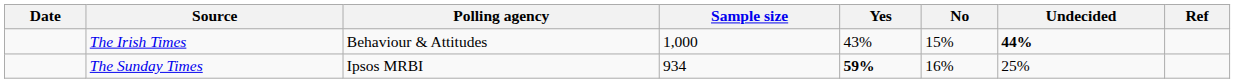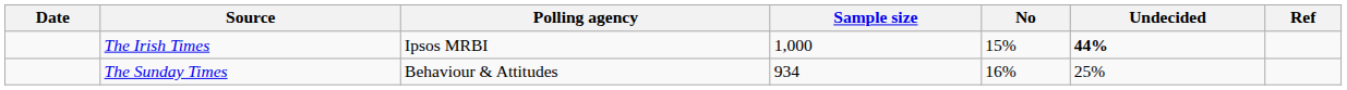- column: Yes | 43% | 59%
The Irish Times | Polling agency: Behaviour & Attitudes -> Ipsos MRBI
The Sunday Times | Polling agency: Ipsos MRBI -> Behaviour & Attitudes
